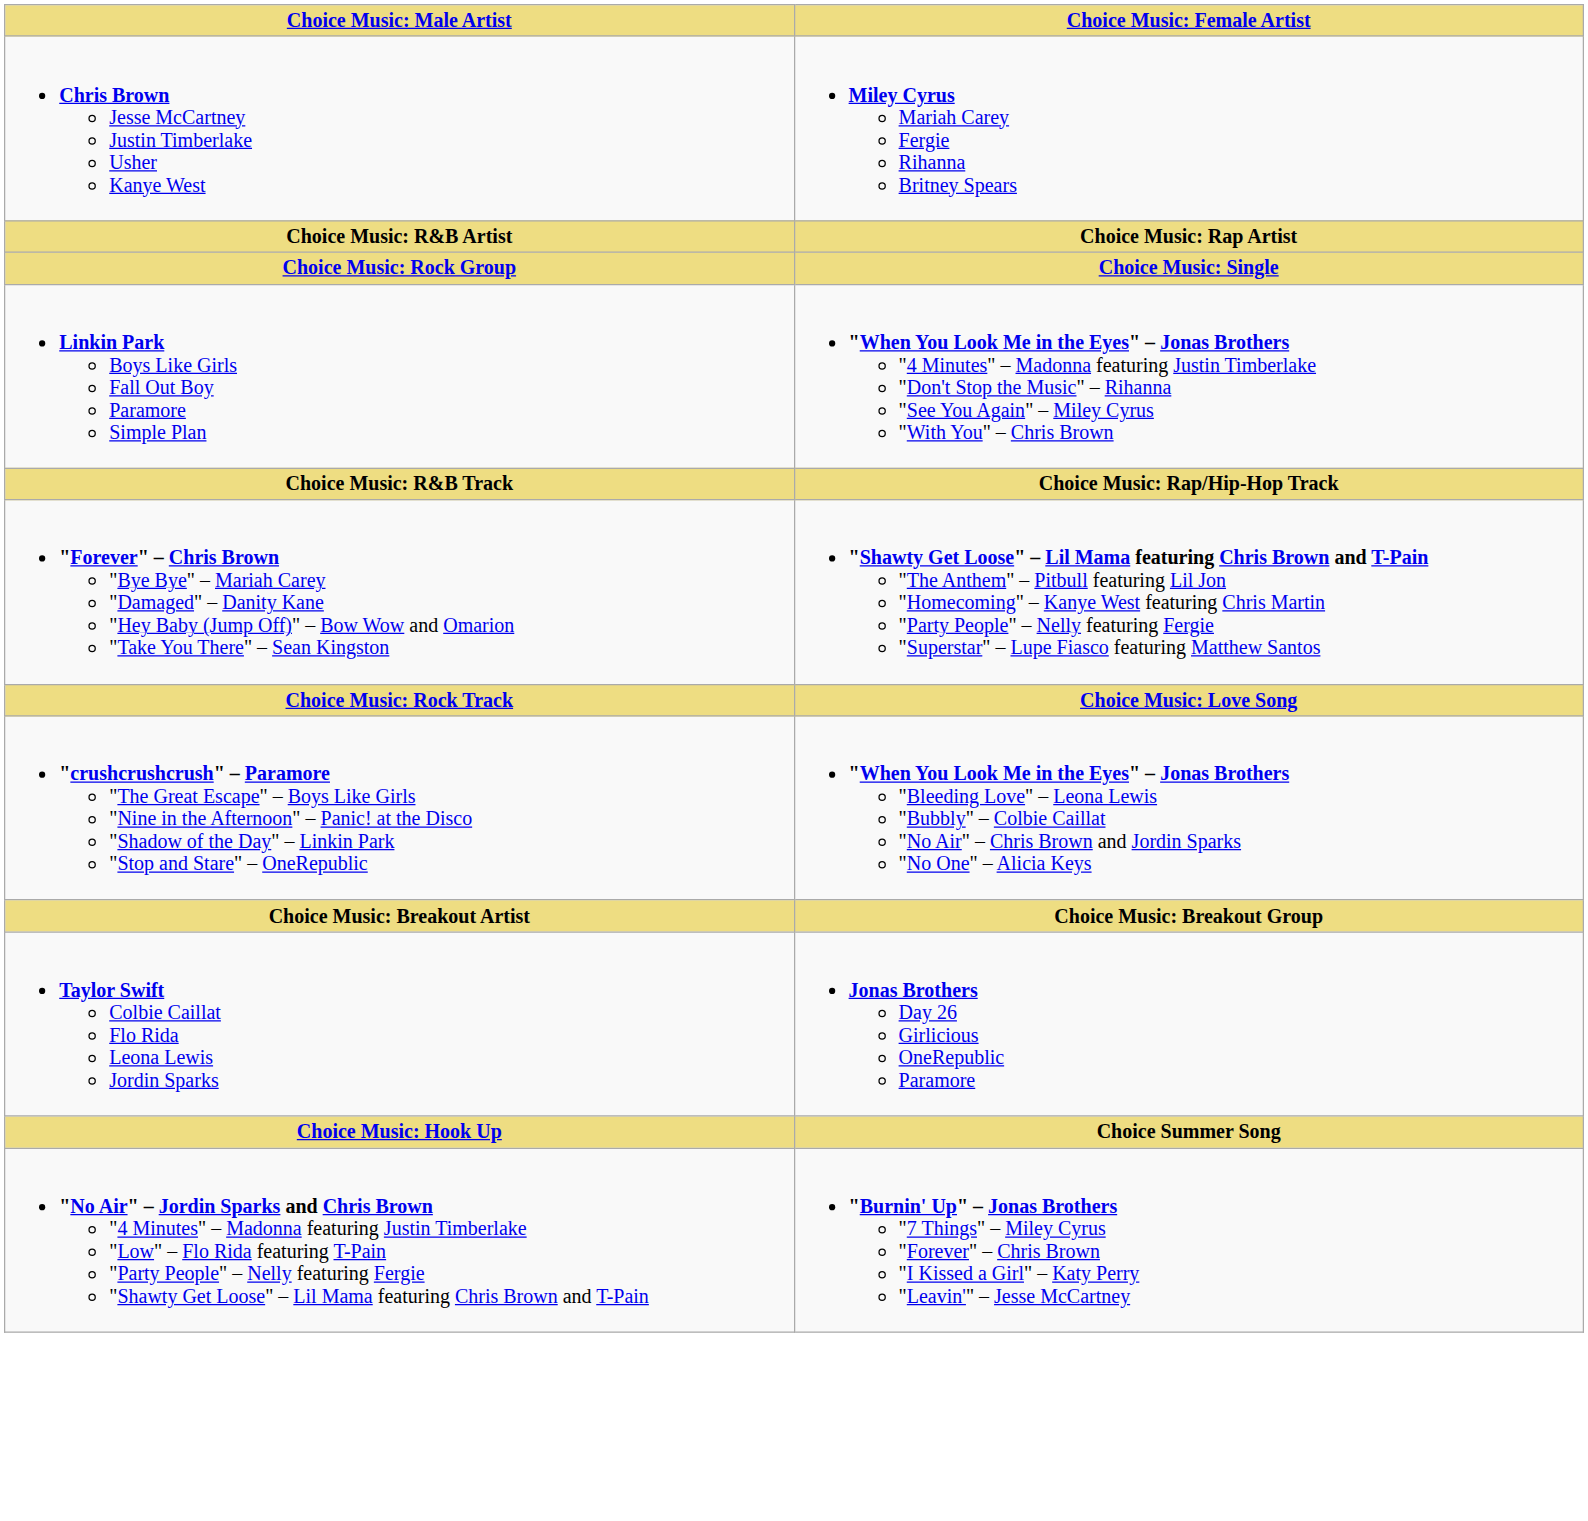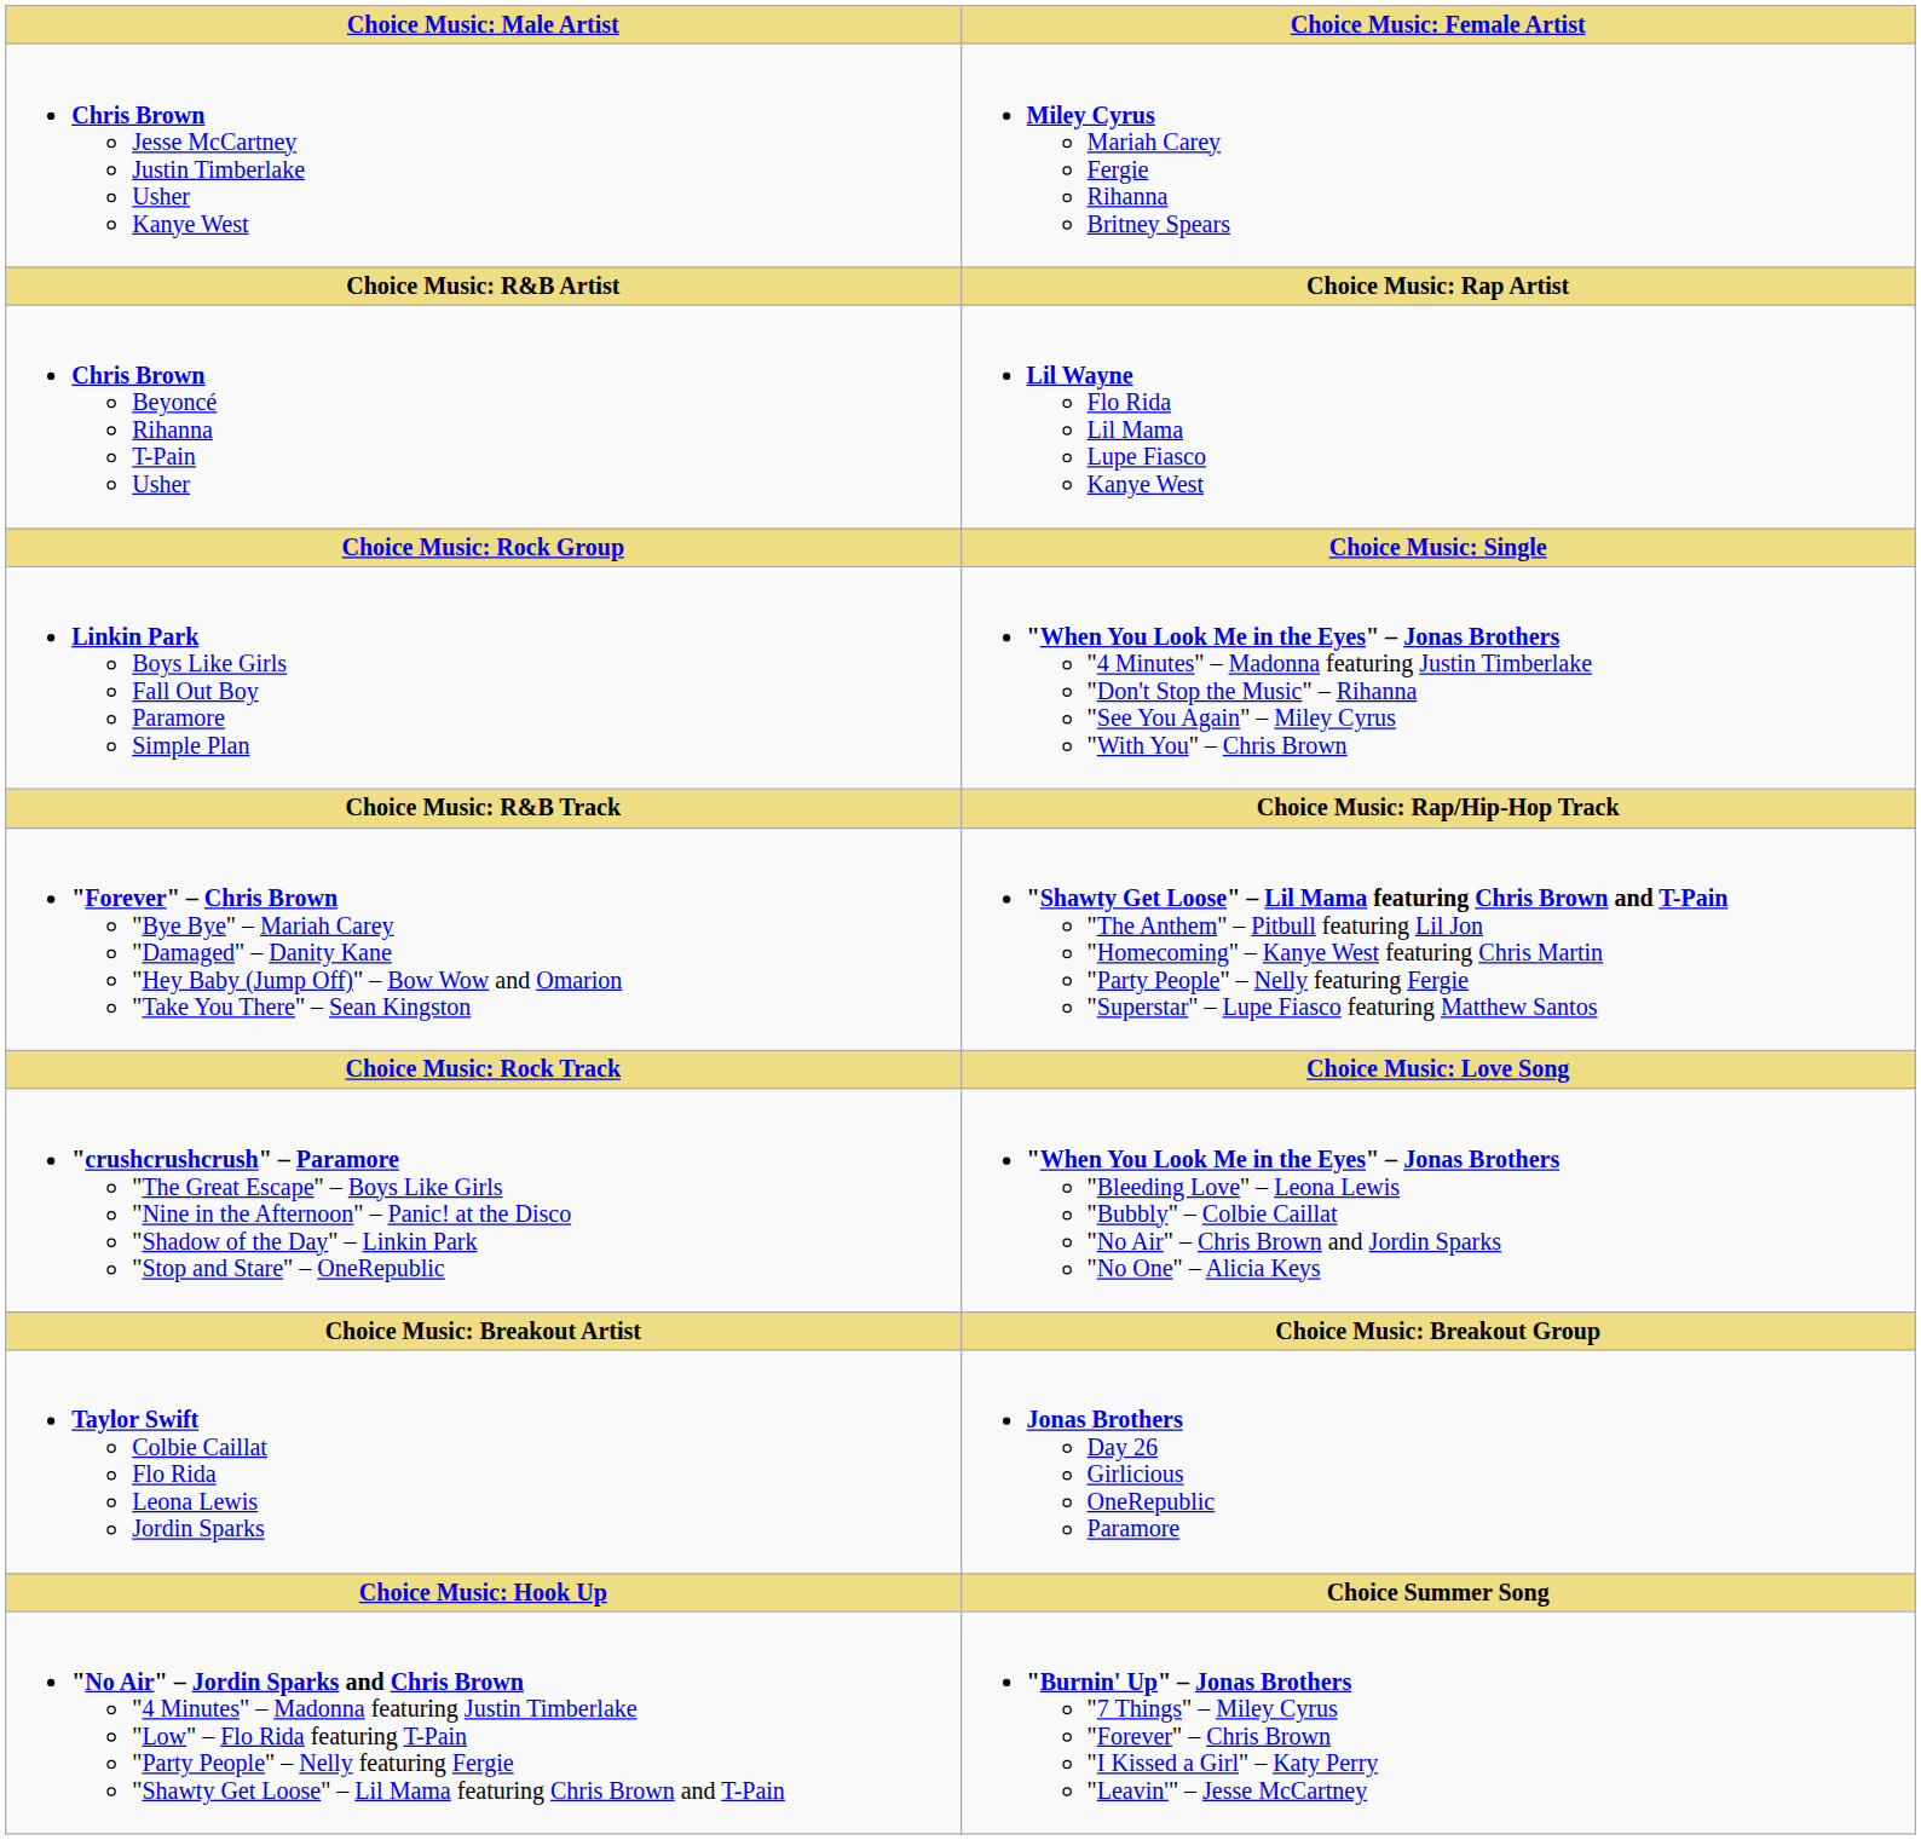+ row: Chris Brown Beyoncé Rihanna T-Pain Usher | Lil Wayne Flo Rida Lil Mama Lupe Fiasco Kanye West
